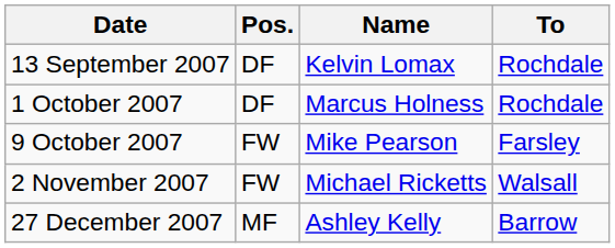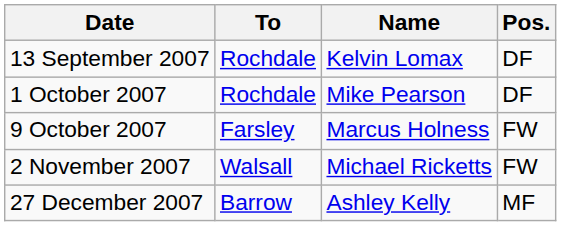columns swapped: Pos. <-> To
1 October 2007 | Name: Marcus Holness -> Mike Pearson
9 October 2007 | Name: Mike Pearson -> Marcus Holness
